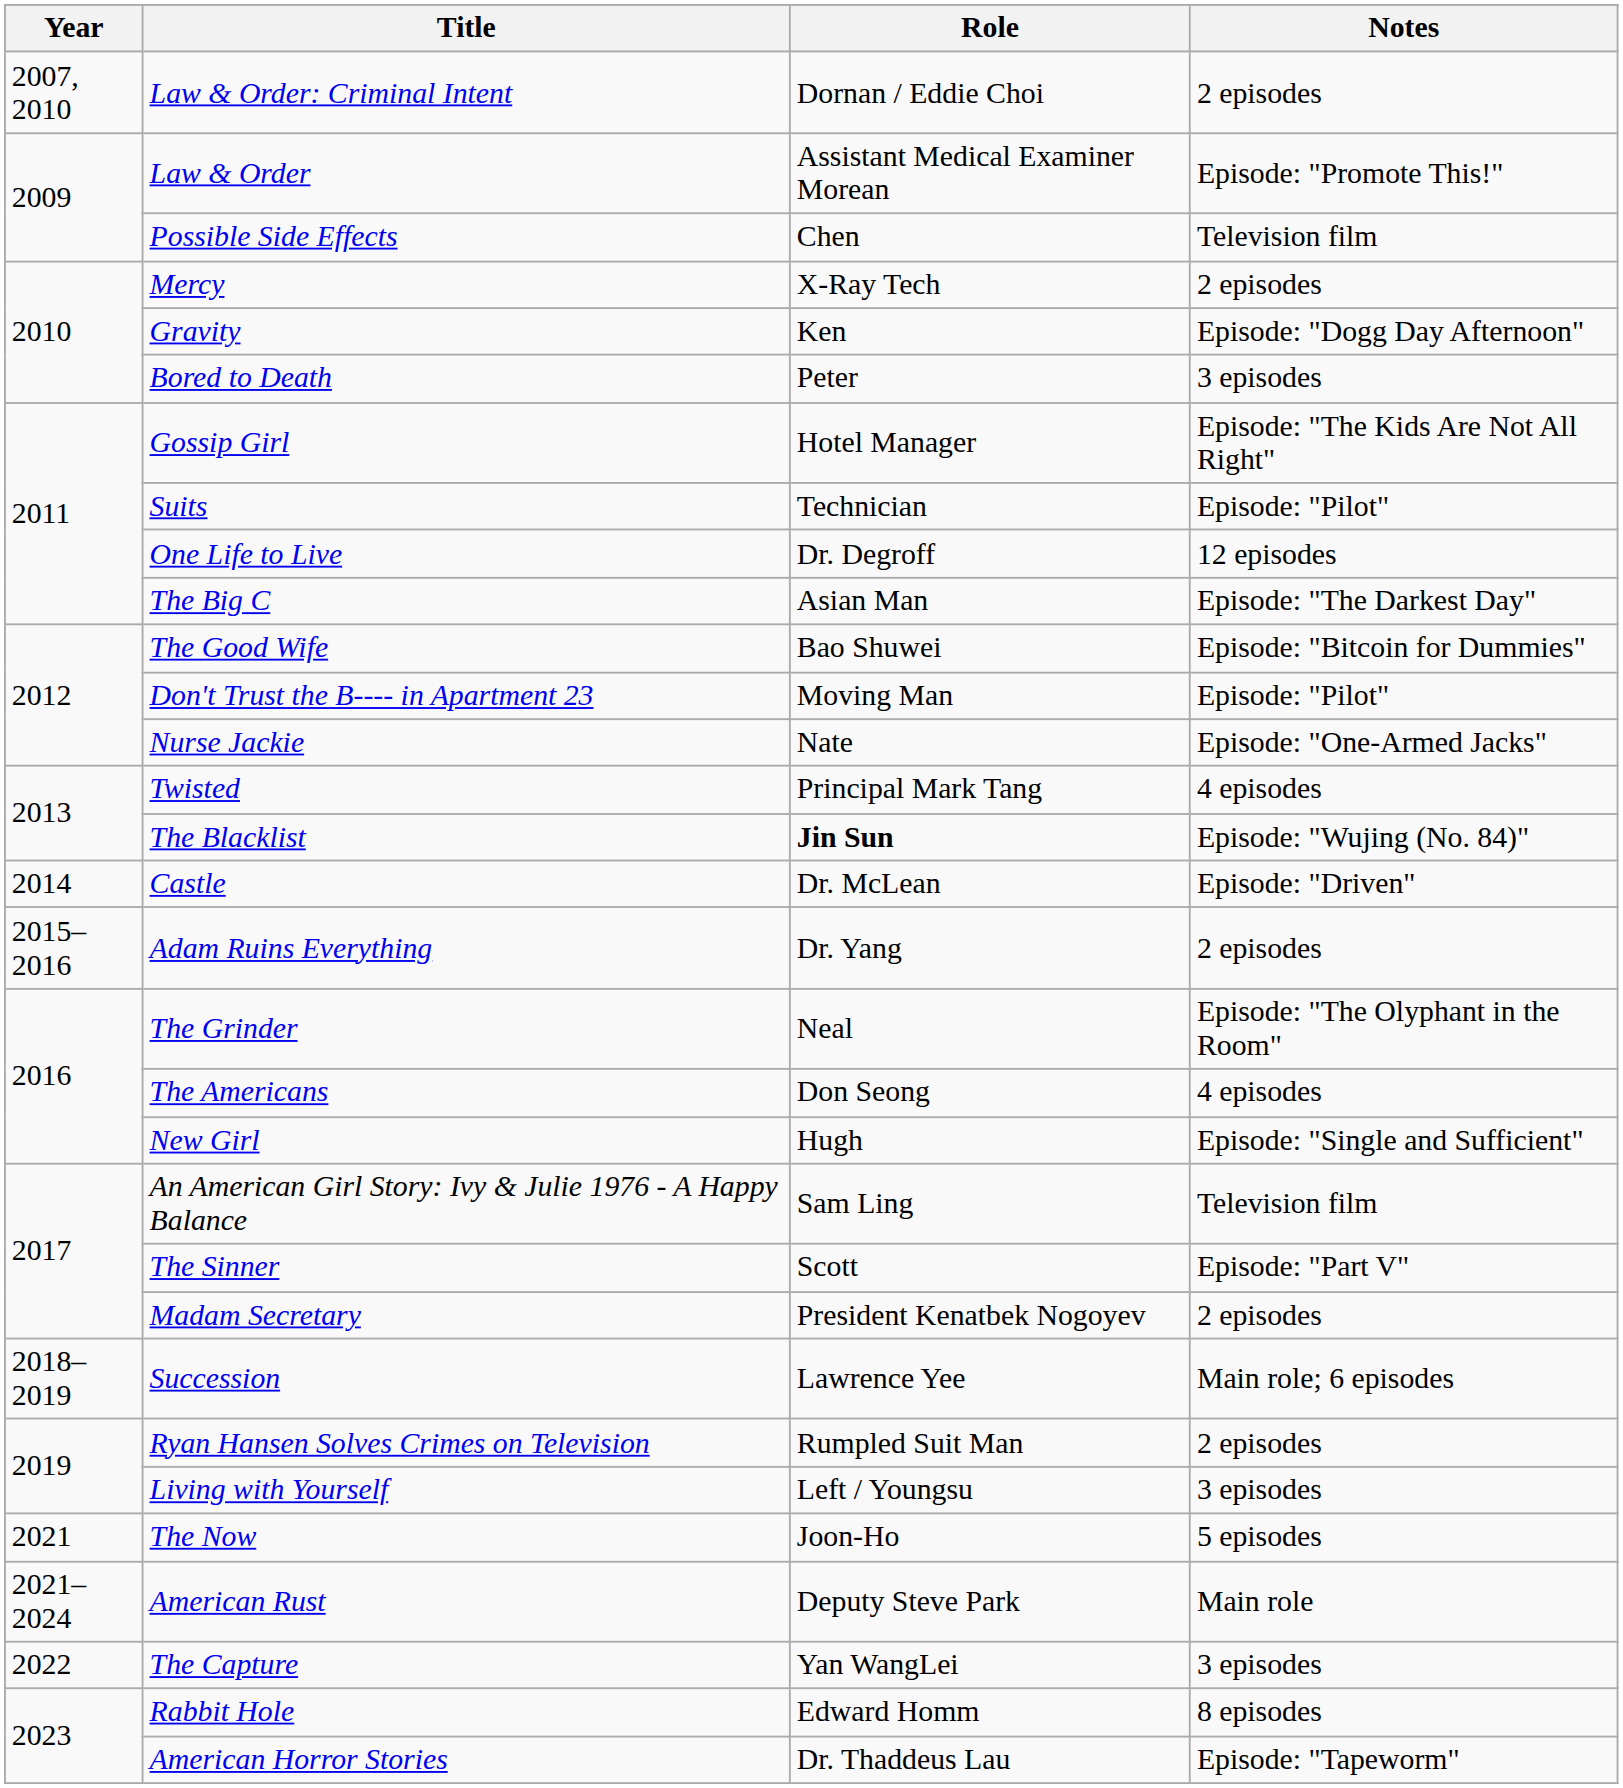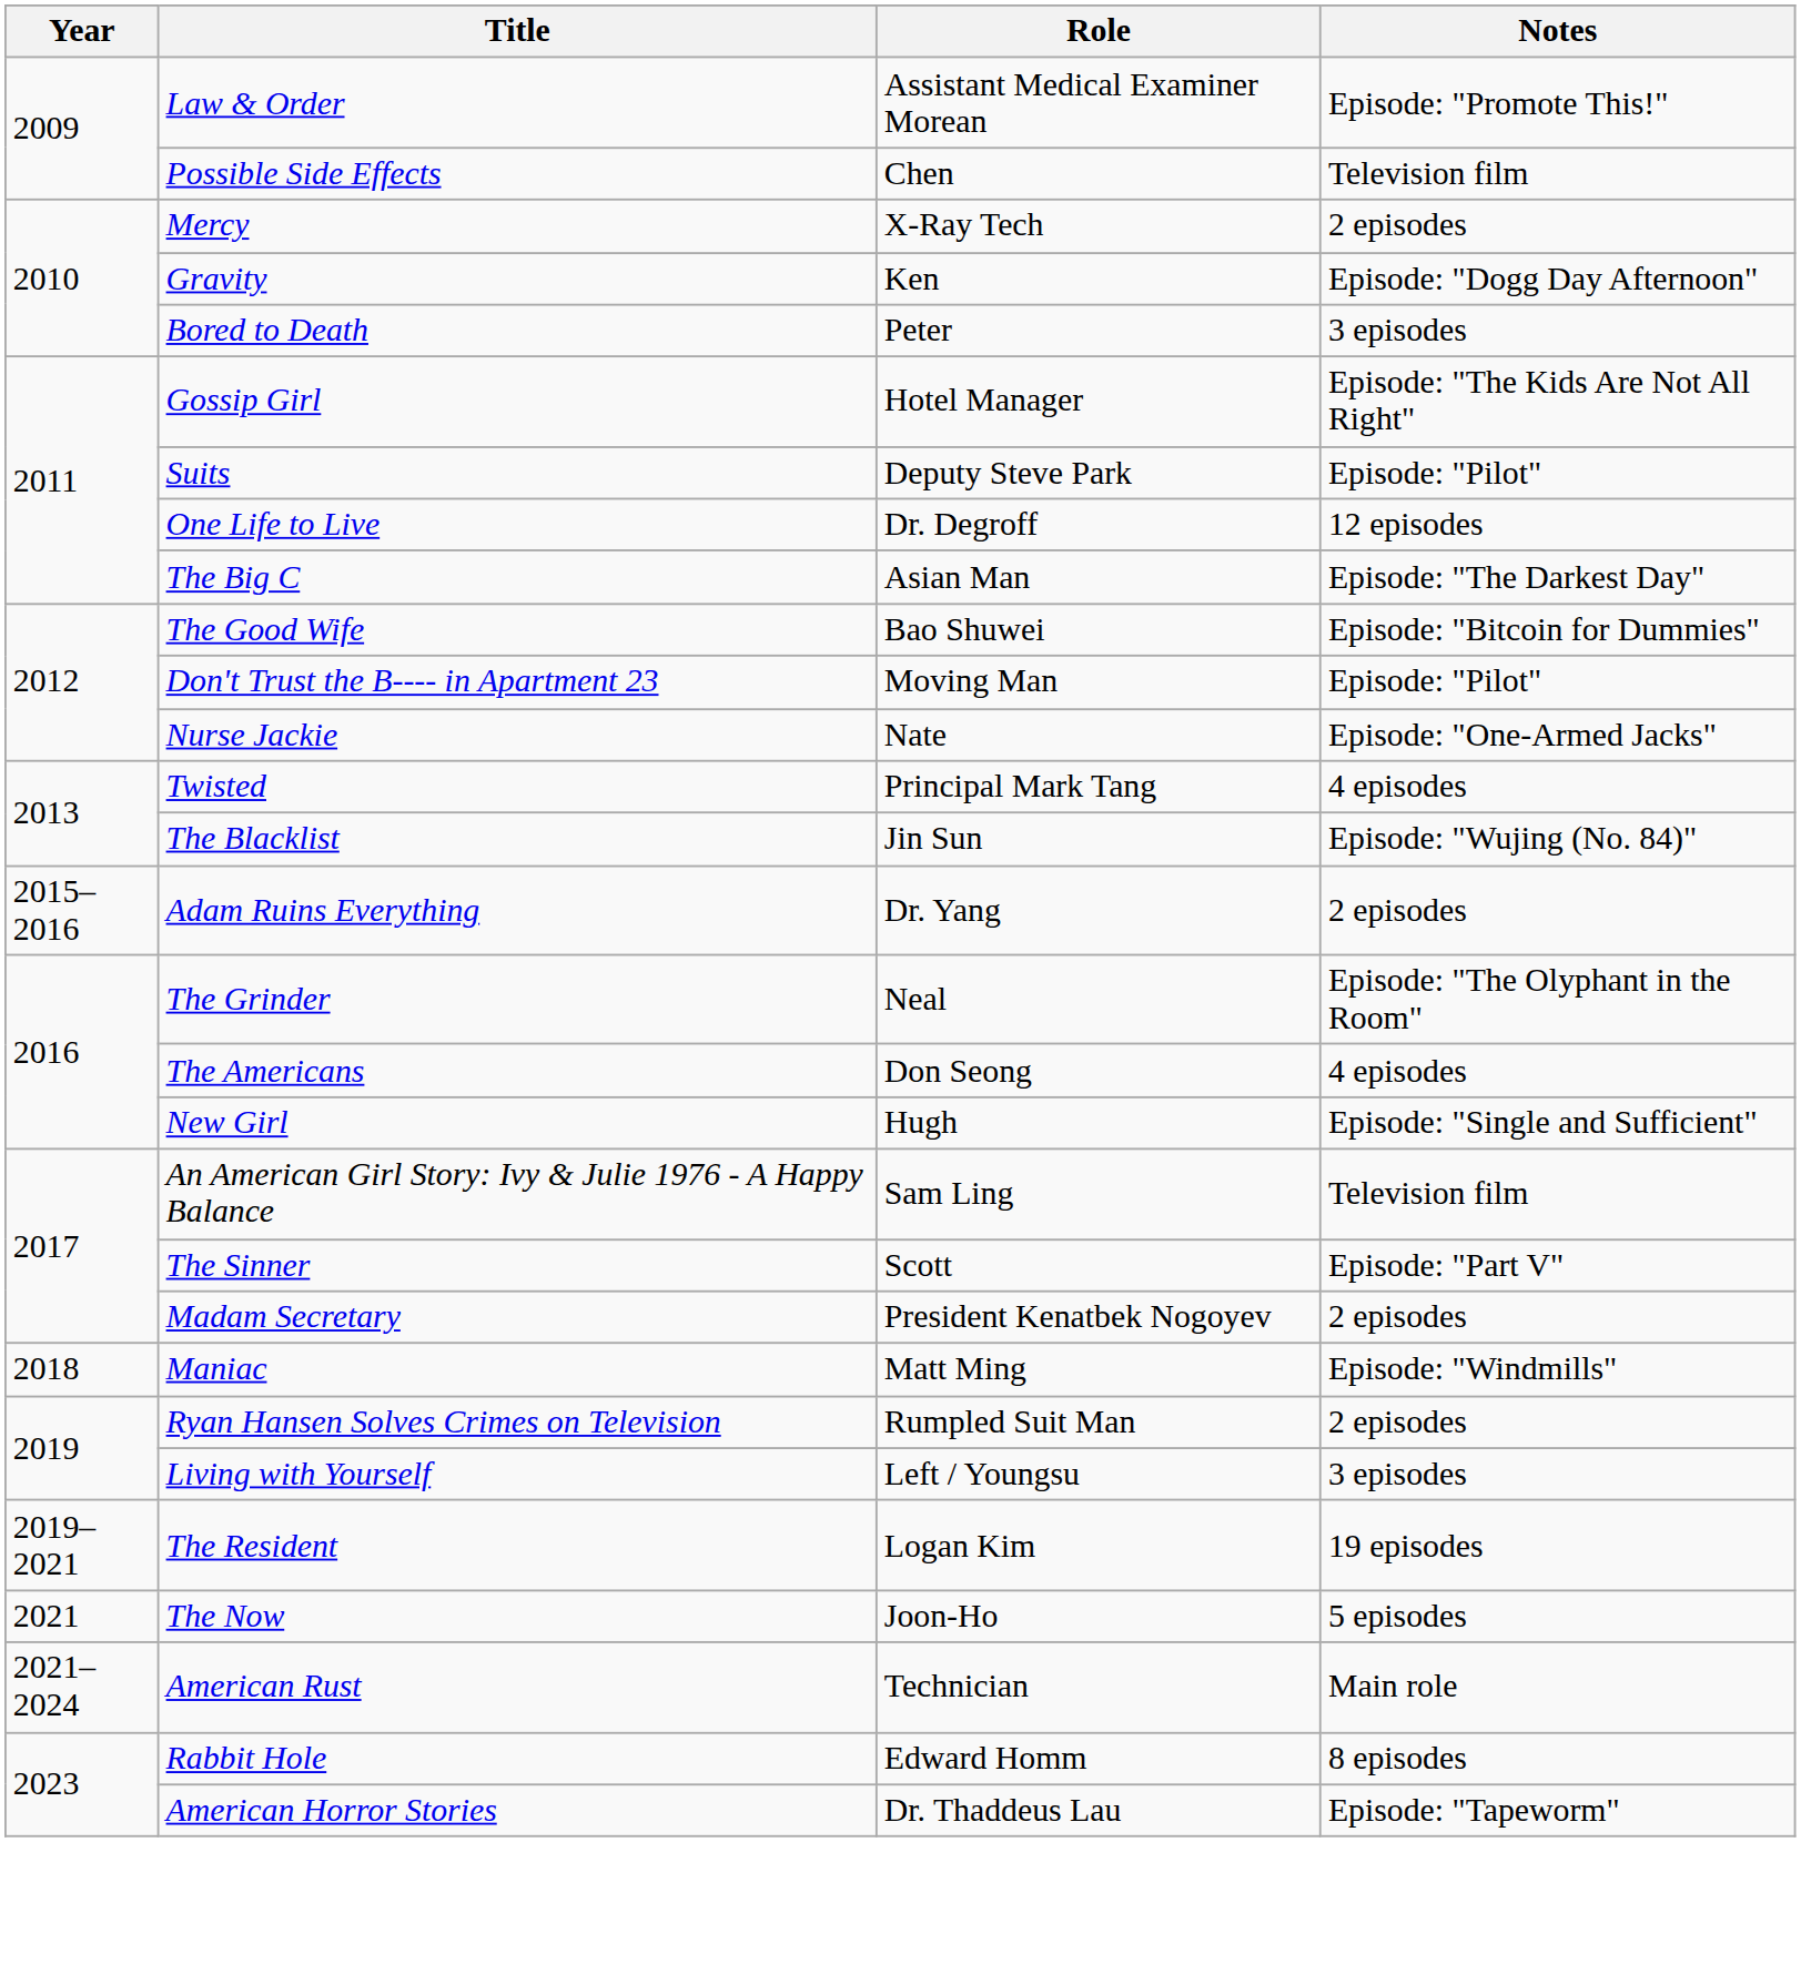- row: 2007, 2010 | Law & Order: Criminal Intent | Dornan / Eddie Choi | 2 episodes
Suits | Role: Technician -> Deputy Steve Park
The Blacklist | Role: bold -> normal
- row: 2014 | Castle | Dr. McLean | Episode: "Driven"
+ row: 2018 | Maniac | Matt Ming | Episode: "Windmills"
- row: 2018–2019 | Succession | Lawrence Yee | Main role; 6 episodes
+ row: 2019–2021 | The Resident | Logan Kim | 19 episodes
American Rust | Role: Deputy Steve Park -> Technician
- row: 2022 | The Capture | Yan WangLei | 3 episodes
